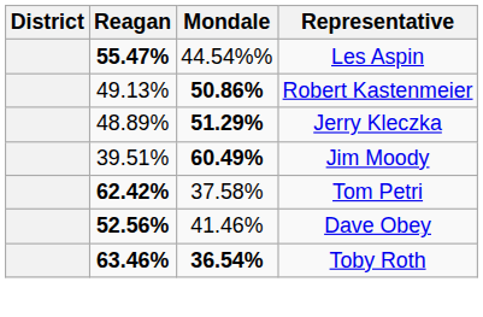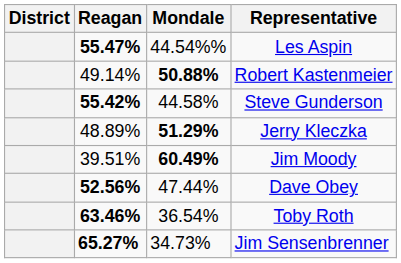Robert Kastenmeier | Reagan: 49.13% -> 49.14%
Robert Kastenmeier | Mondale: 50.86% -> 50.88%
+ row: 55.42% | 44.58% | Steve Gunderson
- row: 62.42% | 37.58% | Tom Petri
Dave Obey | Mondale: 41.46% -> 47.44%
Toby Roth | Mondale: bold -> normal
+ row: 65.27% | 34.73% | Jim Sensenbrenner
